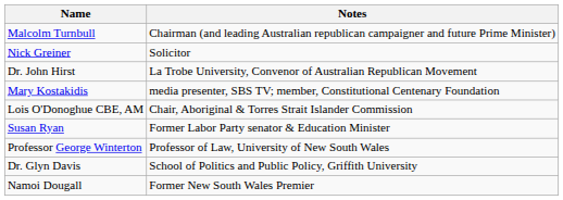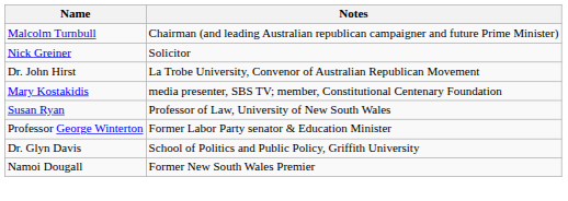- row: Lois O'Donoghue CBE, AM | Chair, Aboriginal & Torres Strait Islander Commission
Susan Ryan | Notes: Former Labor Party senator & Education Minister -> Professor of Law, University of New South Wales
Professor George Winterton | Notes: Professor of Law, University of New South Wales -> Former Labor Party senator & Education Minister
